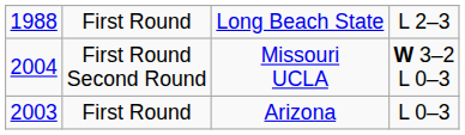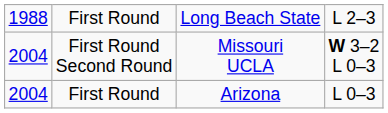First Round / Arizona | column 1: 2003 -> 2004
